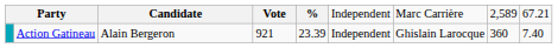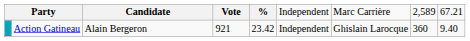Action Gatineau | column 5: 23.39 -> 23.42
Action Gatineau | column 9: 7.40 -> 9.40
